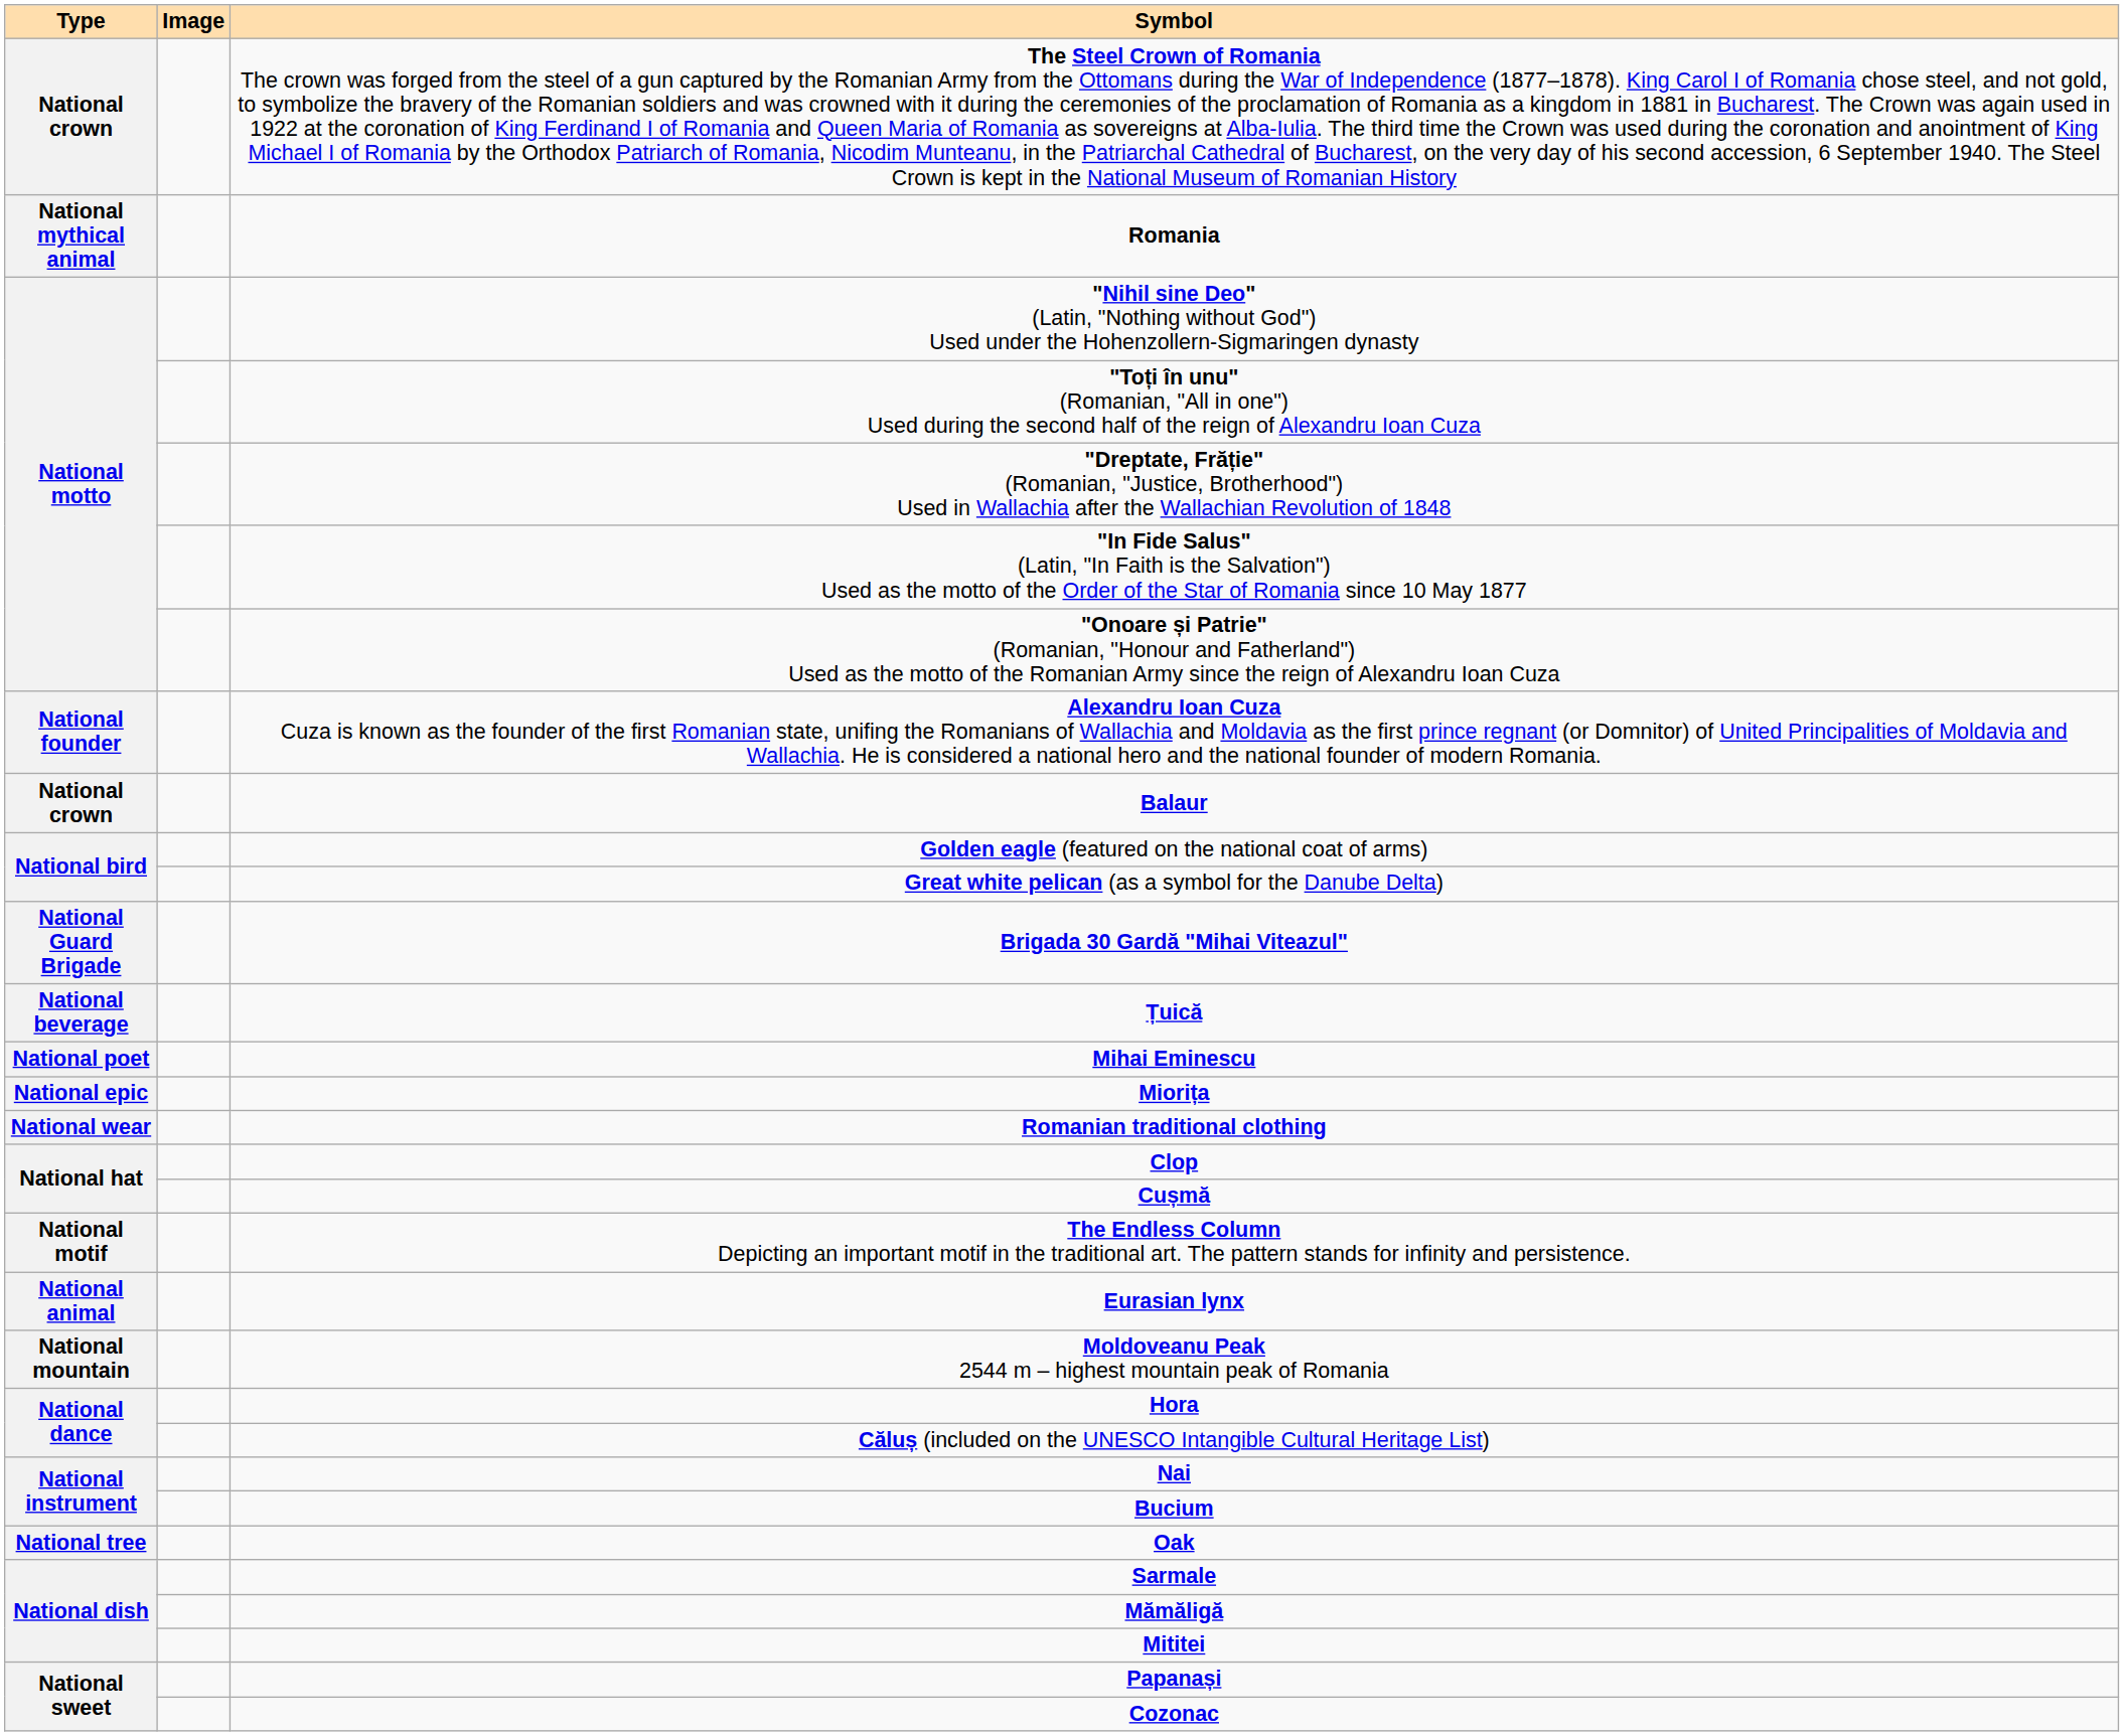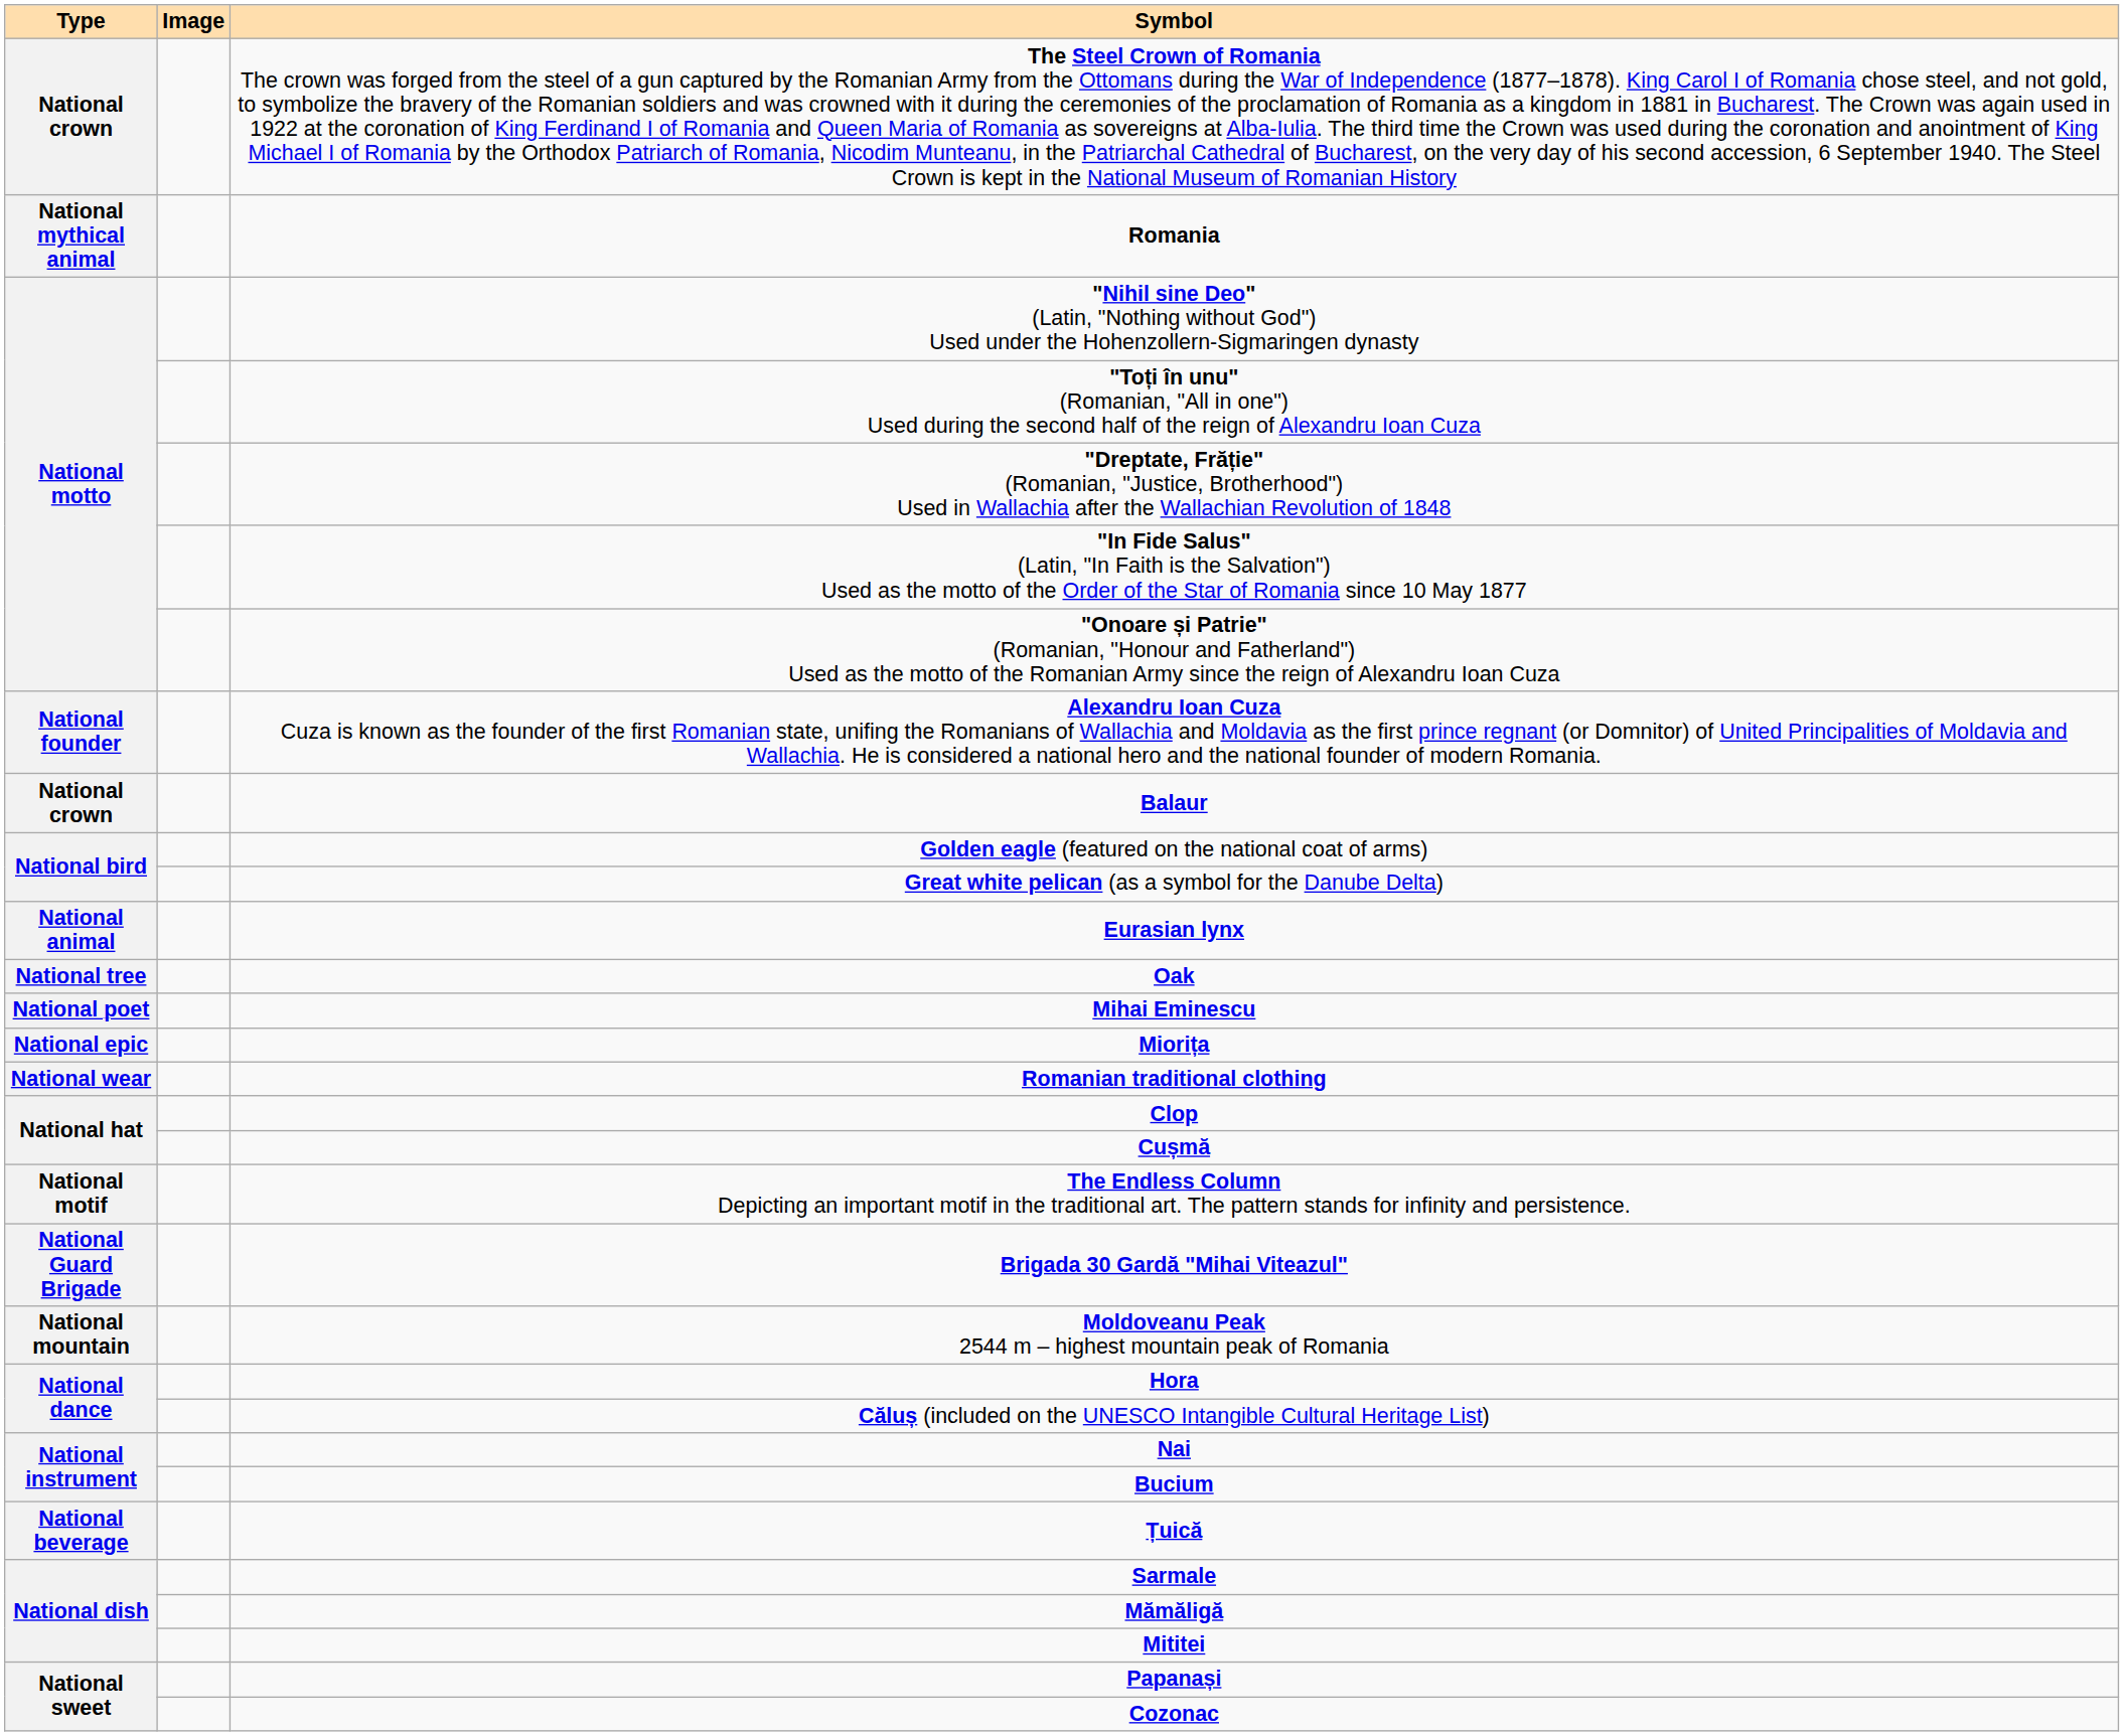rows swapped: Eurasian lynx <-> Brigada 30 Gardă "Mihai Viteazul"
rows swapped: Oak <-> Țuică
